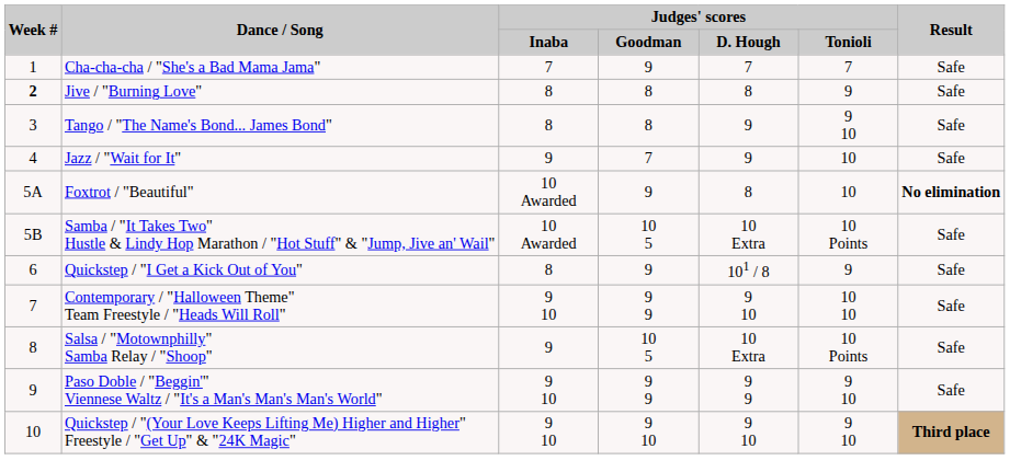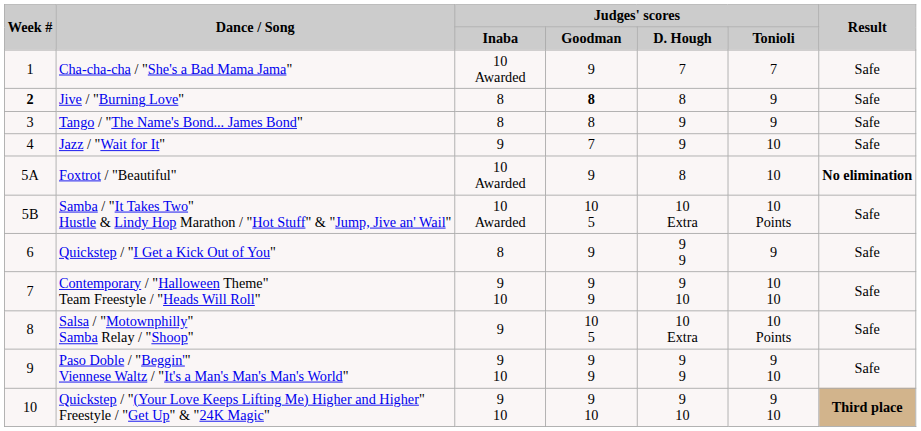Cha-cha-cha / "She's a Bad Mama Jama" | Judges' scores / Inaba: 7 -> 10 Awarded
Jive / "Burning Love" | Judges' scores / Goodman: normal -> bold
Tango / "The Name's Bond... James Bond" | Judges' scores / Tonioli: 9 10 -> 9
Quickstep / "I Get a Kick Out of You" | Judges' scores / D. Hough: 101 / 8 -> 9 9
